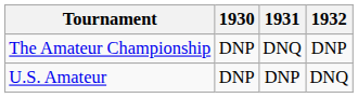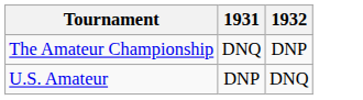- column: 1930 | DNP | DNP
